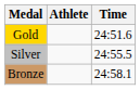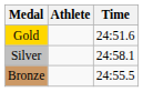Silver | Time: 24:55.5 -> 24:58.1
Bronze | Time: 24:58.1 -> 24:55.5
